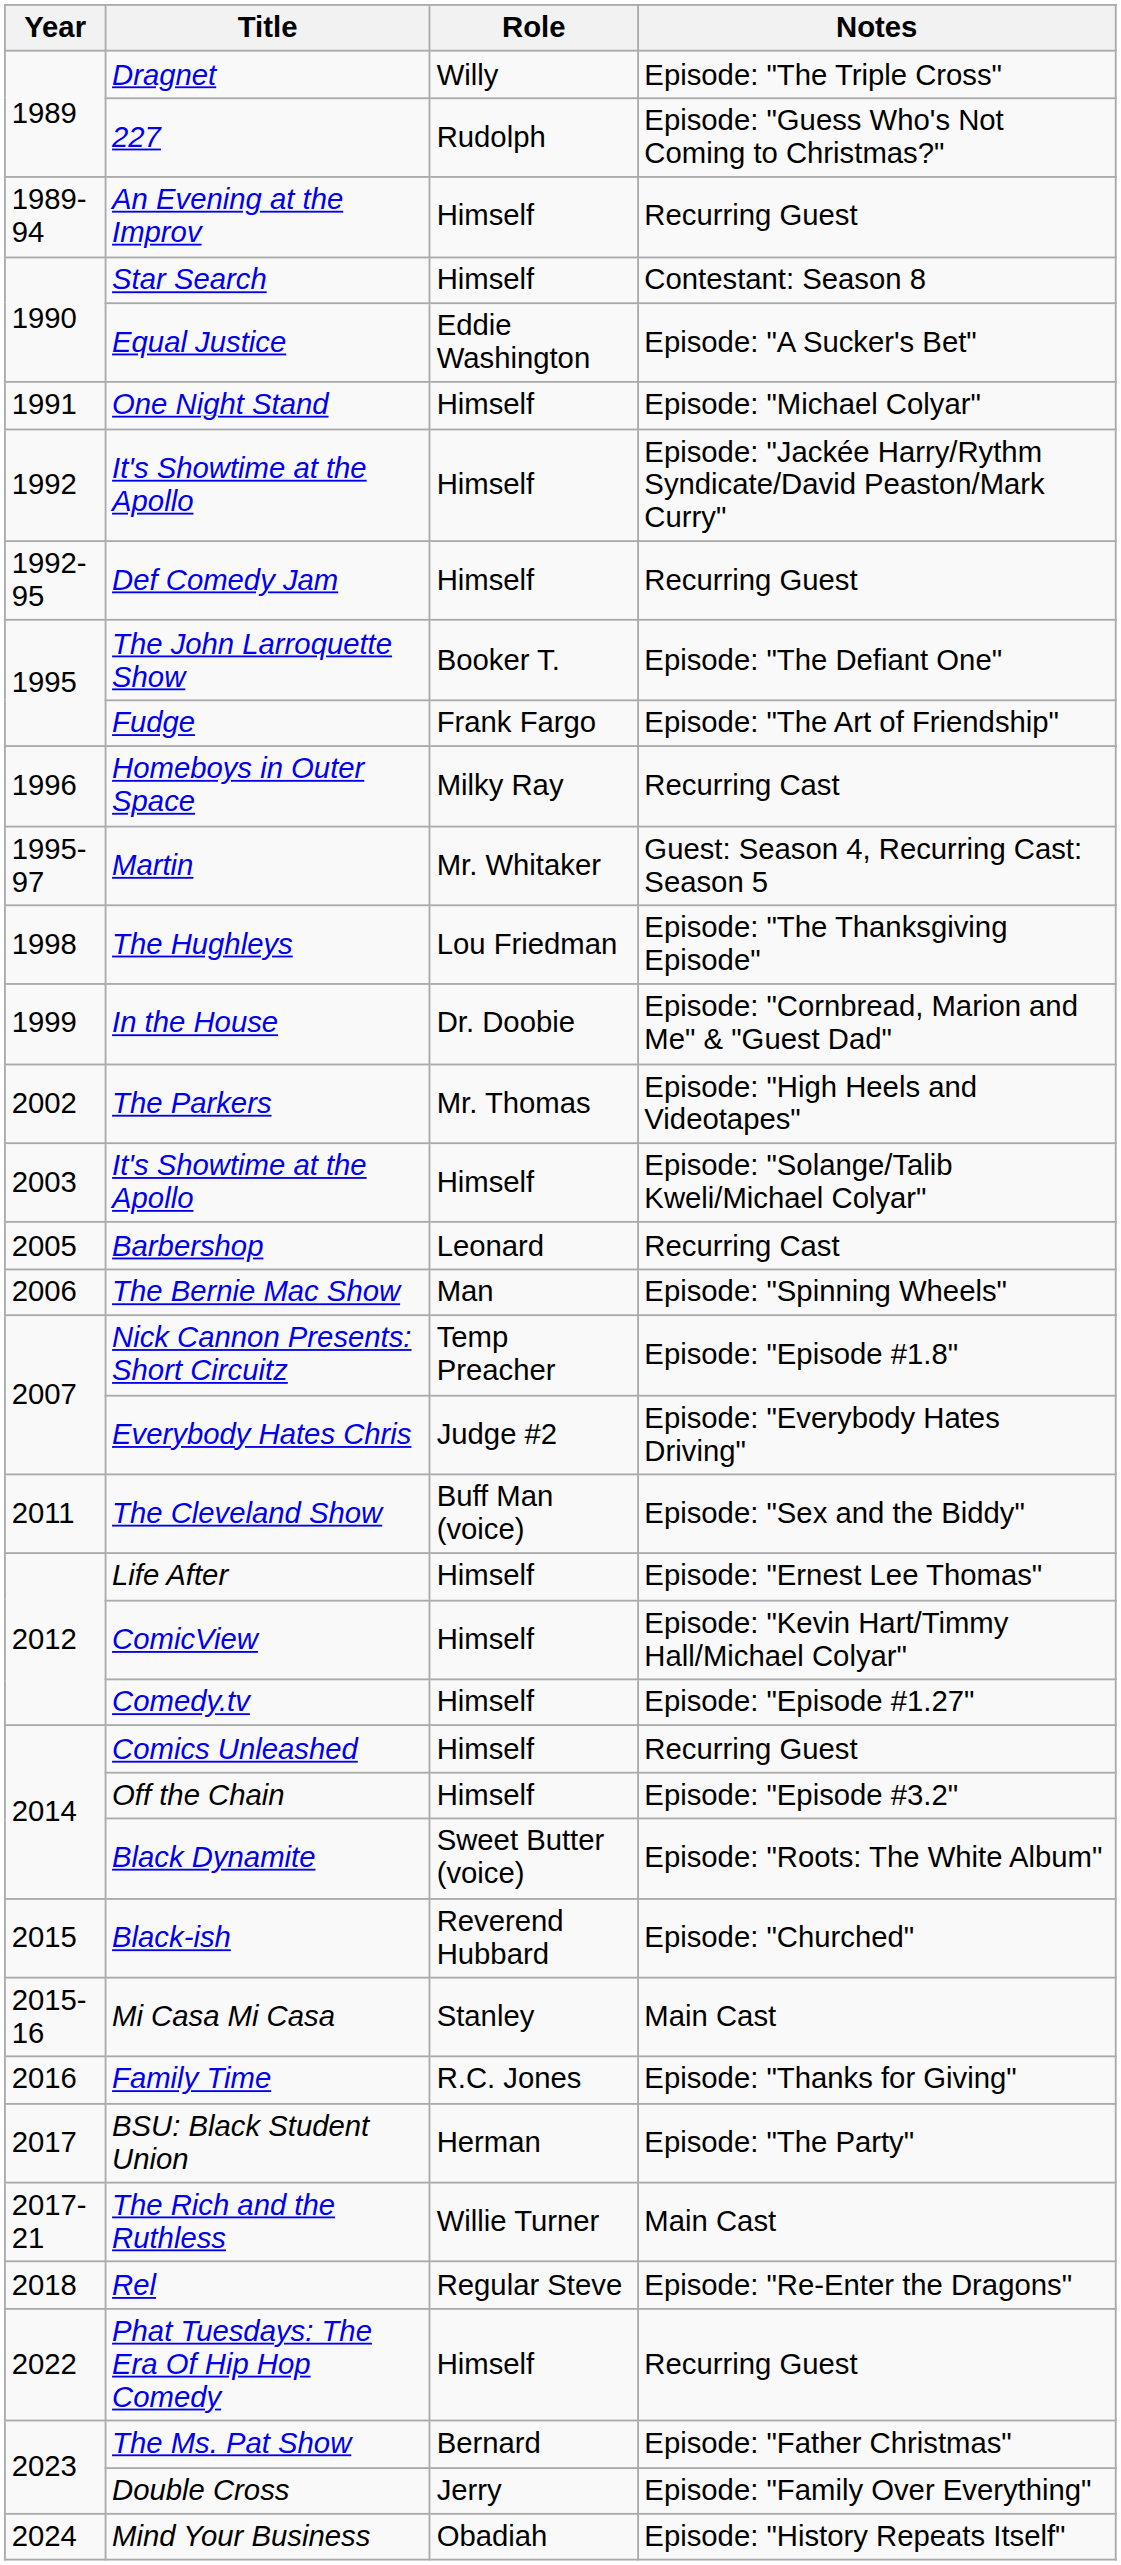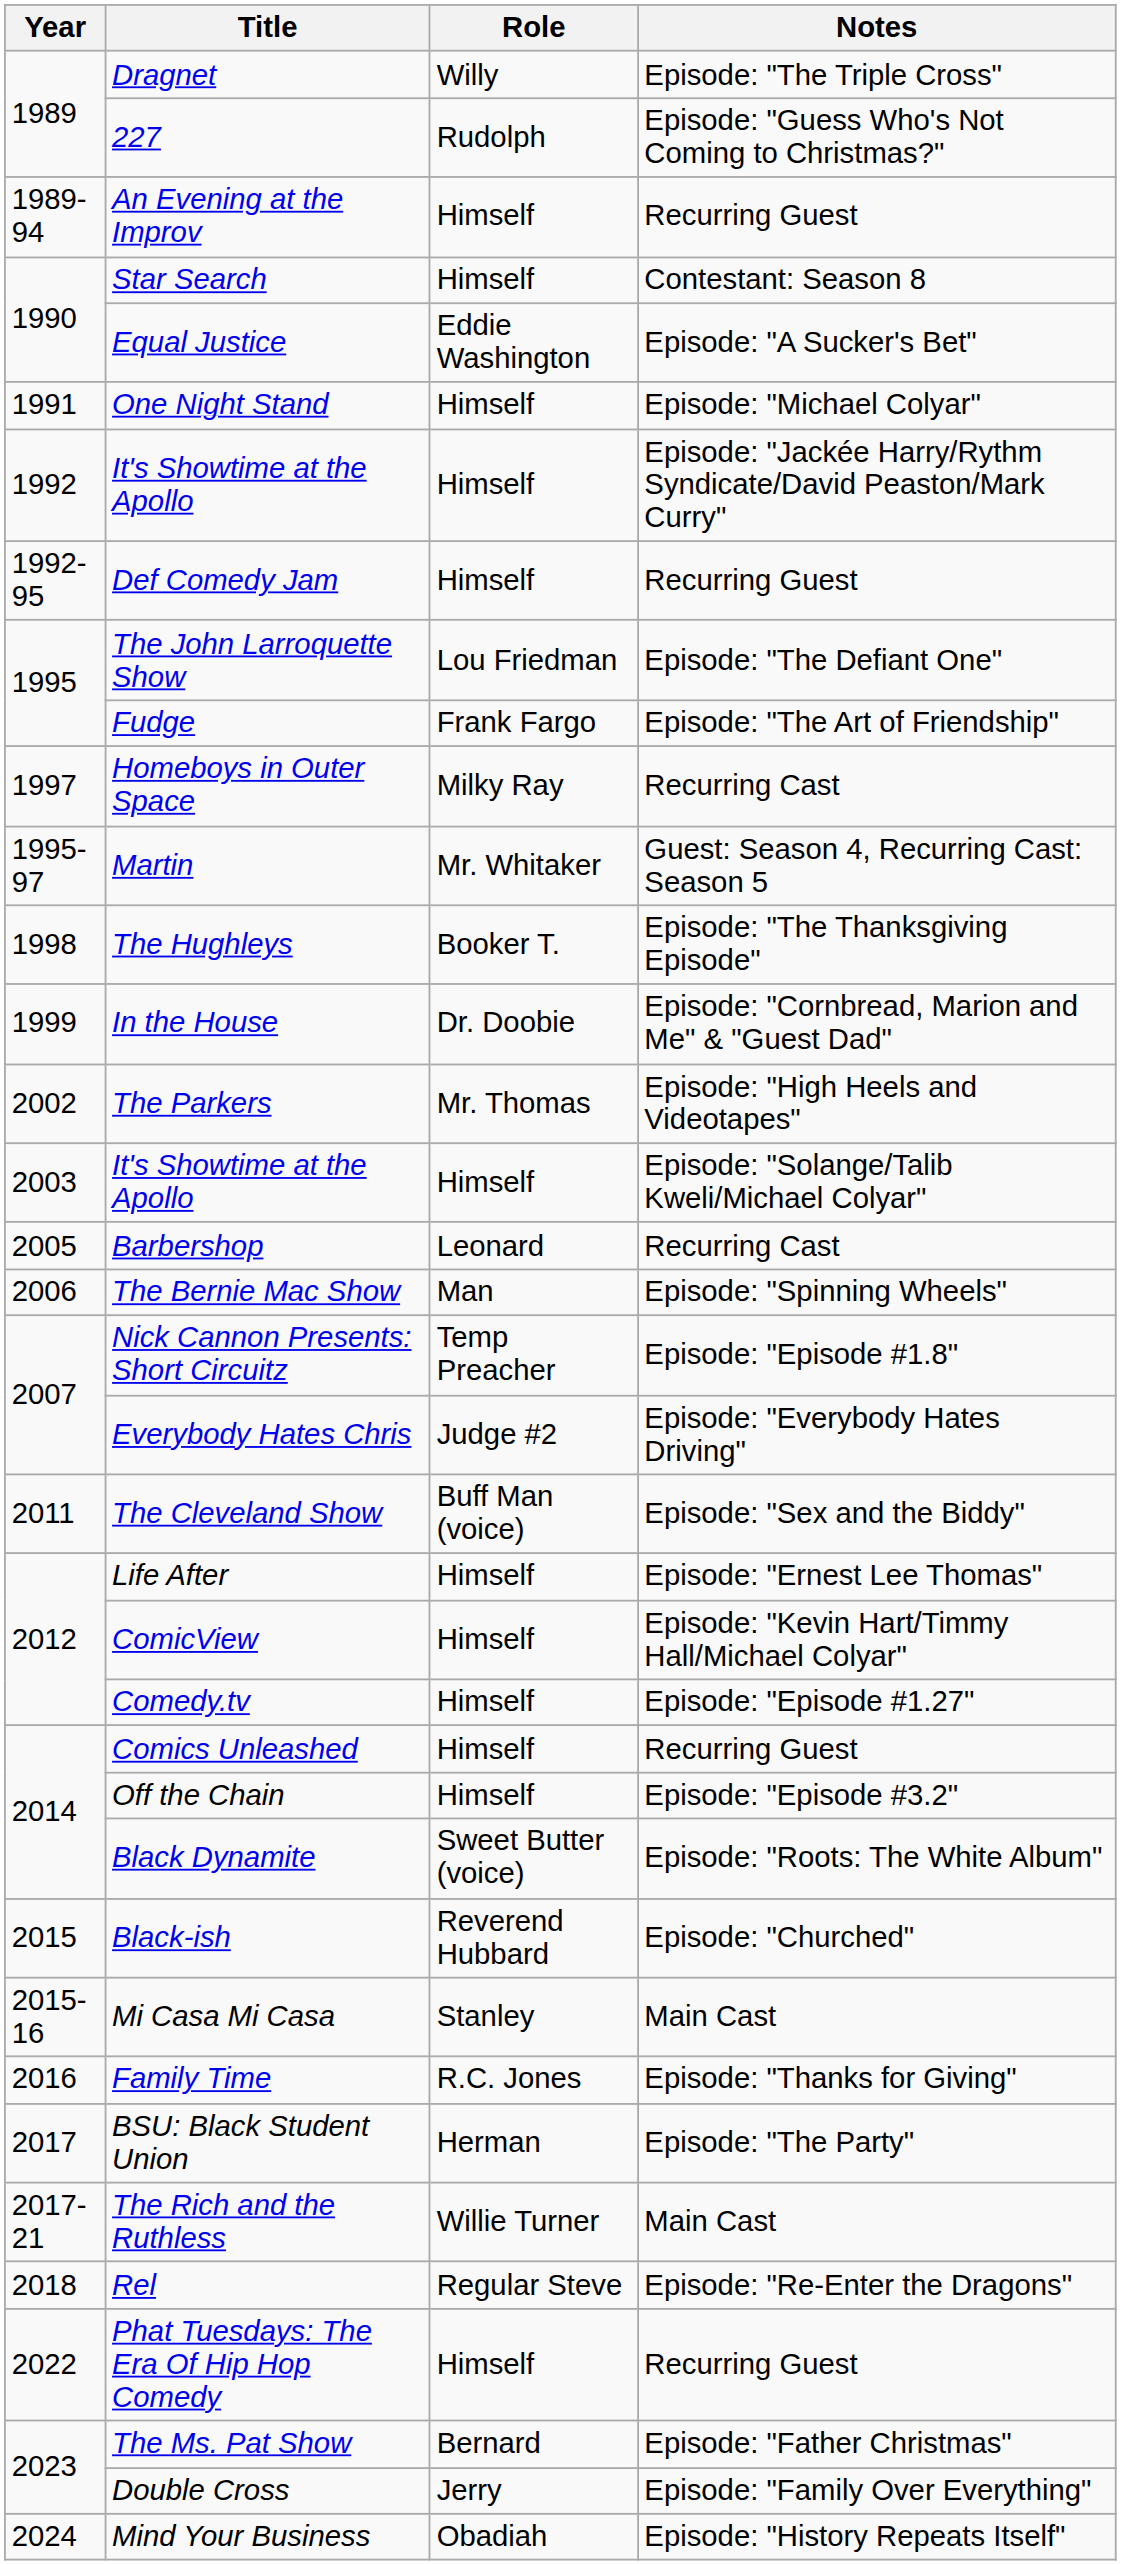The John Larroquette Show | Role: Booker T. -> Lou Friedman
Homeboys in Outer Space | Year: 1996 -> 1997
The Hughleys | Role: Lou Friedman -> Booker T.
